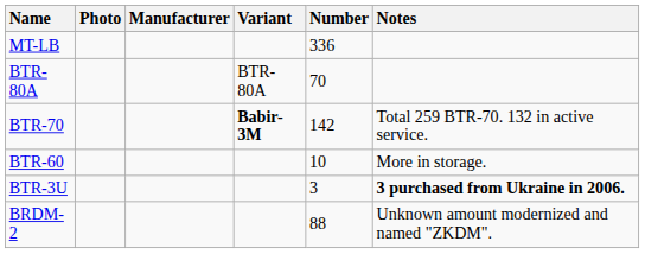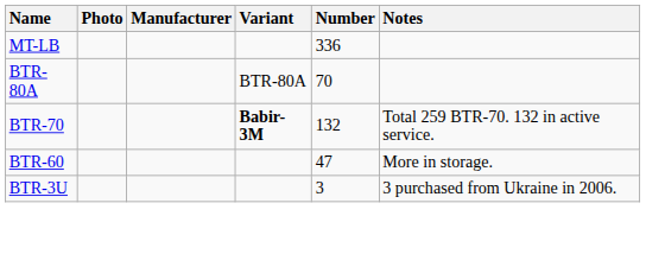BTR-70 | Number: 142 -> 132
BTR-60 | Number: 10 -> 47
BTR-3U | Notes: bold -> normal
- row: BRDM-2 | 88 | Unknown amount modernized and named "ZKDM".
